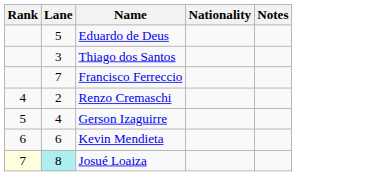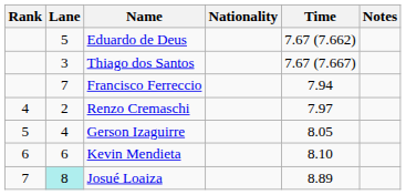+ column: Time | 7.67 (7.662) | 7.67 (7.667) | 7.94 | 7.97 | 8.05 | 8.10 | 8.89
Josué Loaiza | Rank: lightyellow background -> no background
